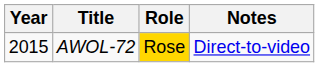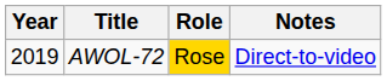AWOL-72 | Year: 2015 -> 2019
